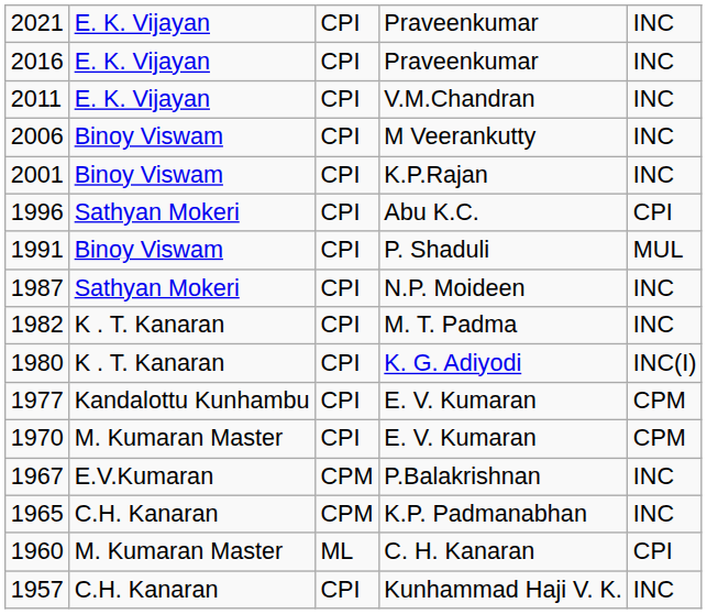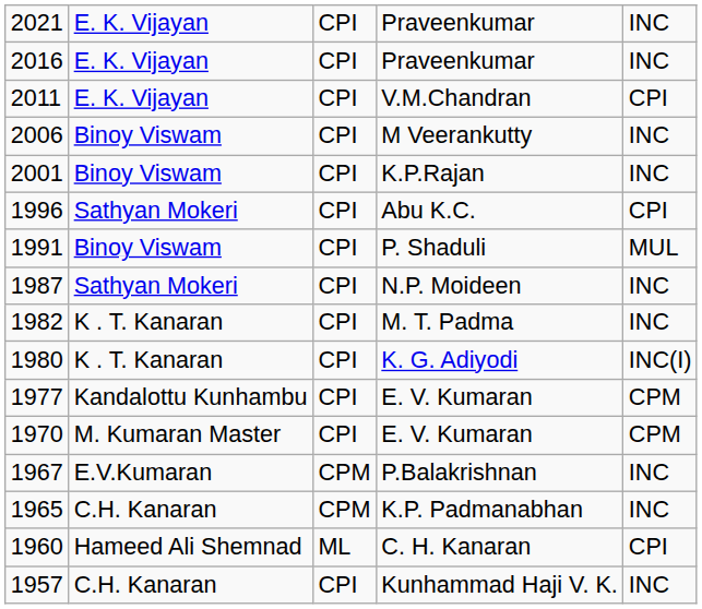V.M.Chandran | column 5: INC -> CPI
C. H. Kanaran | column 2: M. Kumaran Master -> Hameed Ali Shemnad
